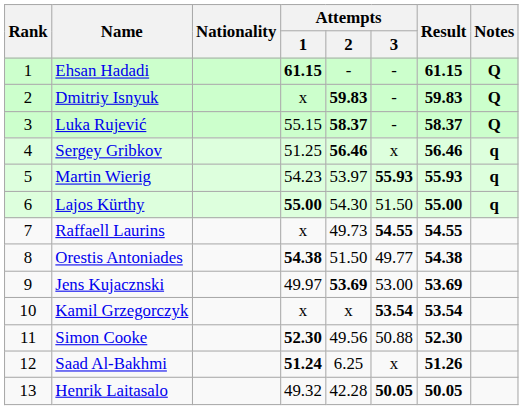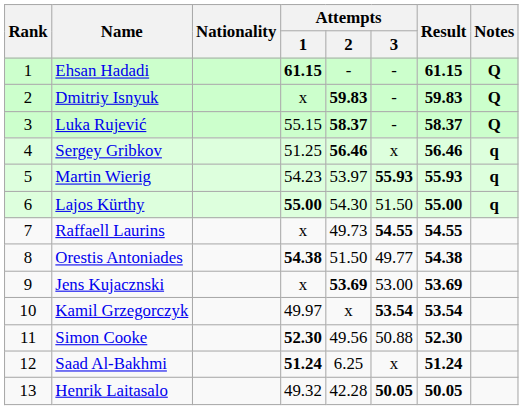Jens Kujacznski | Attempts / 1: 49.97 -> x
Kamil Grzegorczyk | Attempts / 1: x -> 49.97
Saad Al-Bakhmi | Result: 51.26 -> 51.24
